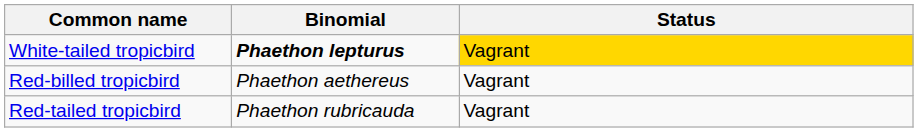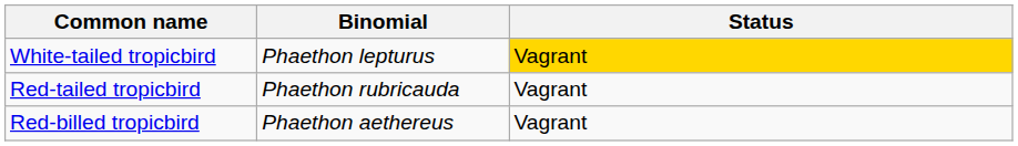White-tailed tropicbird | Binomial: bold -> normal
rows swapped: Red-billed tropicbird <-> Red-tailed tropicbird
